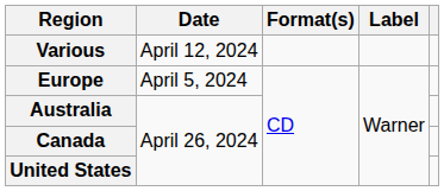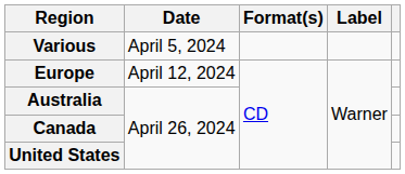Various | Date: April 12, 2024 -> April 5, 2024
Europe | Date: April 5, 2024 -> April 12, 2024
